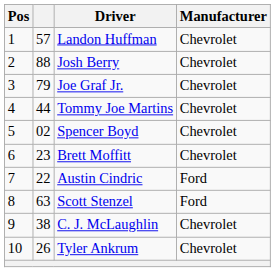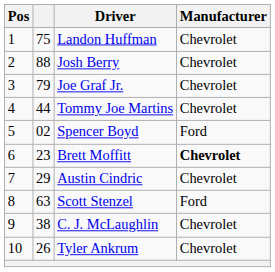Landon Huffman | column 2: 57 -> 75
Spencer Boyd | Manufacturer: Chevrolet -> Ford
Brett Moffitt | Manufacturer: normal -> bold
Austin Cindric | column 2: 22 -> 29
Austin Cindric | Manufacturer: Ford -> Chevrolet
